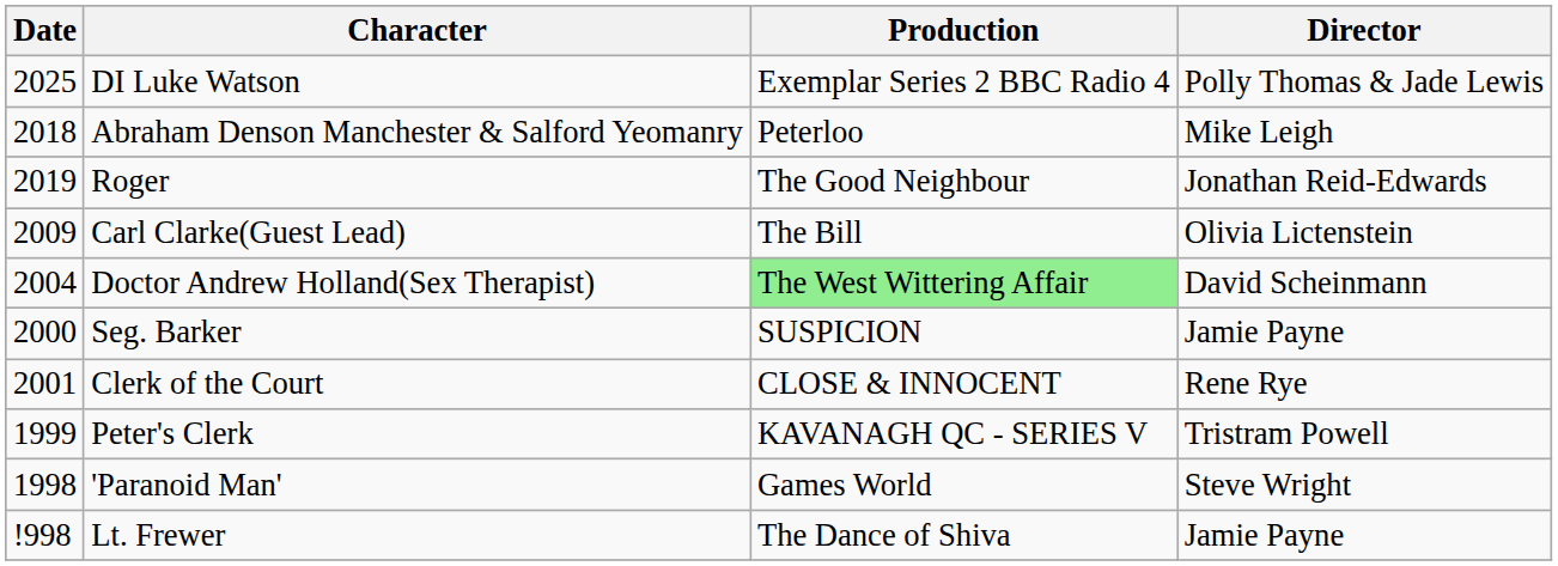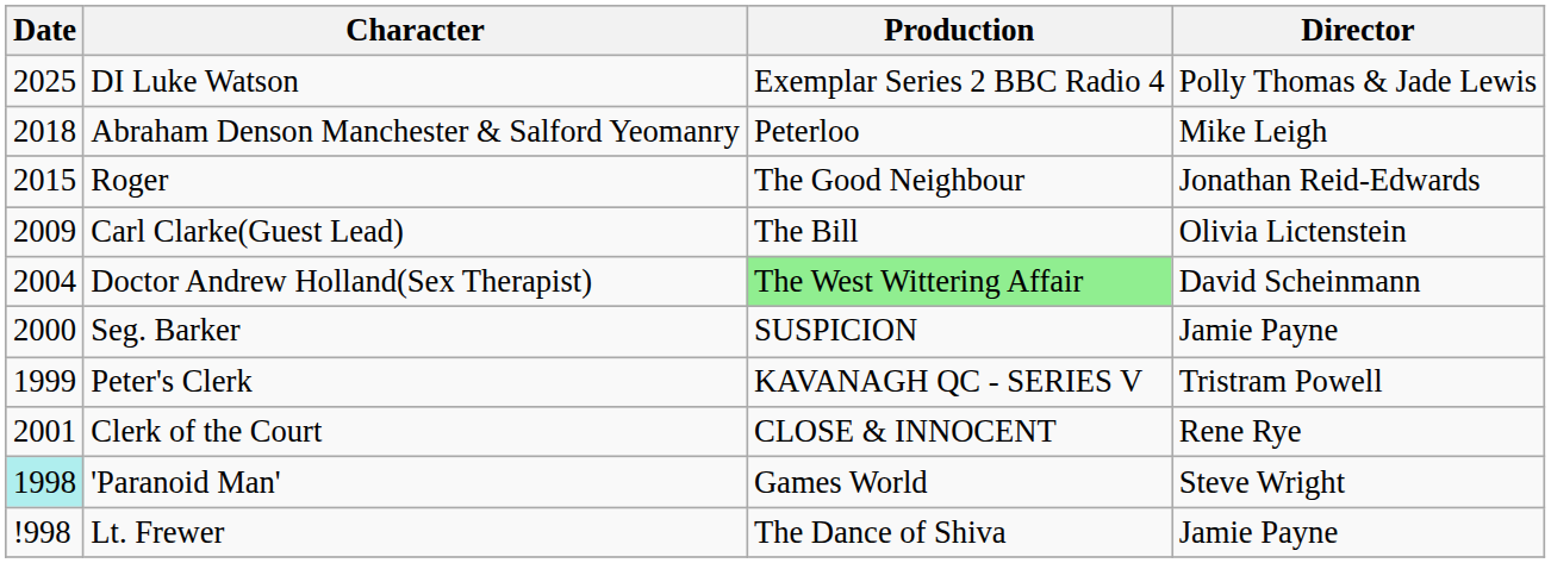Roger | Date: 2019 -> 2015
rows swapped: Clerk of the Court <-> Peter's Clerk
'Paranoid Man' | Date: no background -> paleturquoise background
